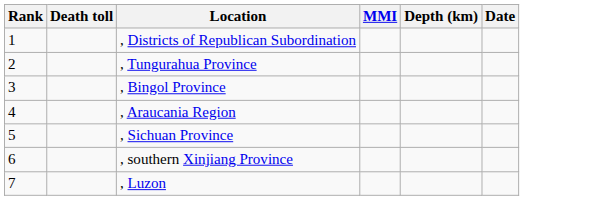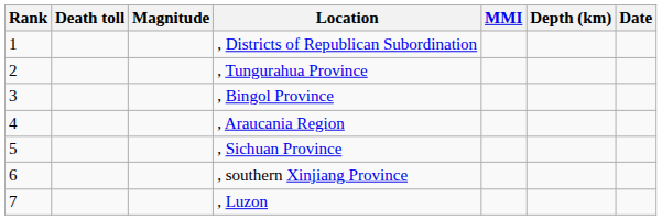+ column: Magnitude
